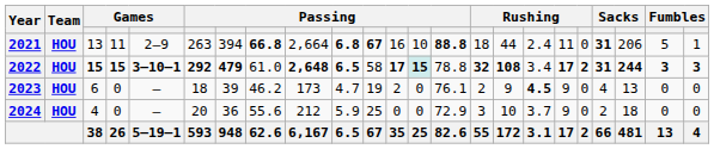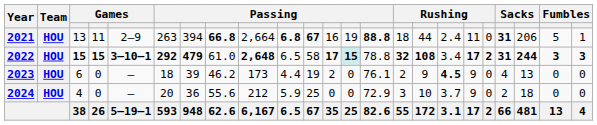2021 | column 13: 10 -> 19
2022 | column 10: bold -> normal
2023 | column 10: 4.7 -> 4.4
